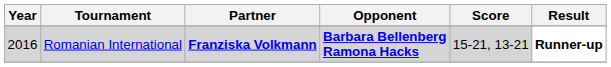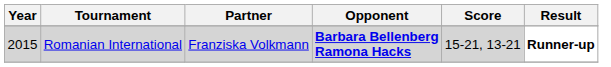Romanian International | Year: 2016 -> 2015
Romanian International | Partner: bold -> normal
